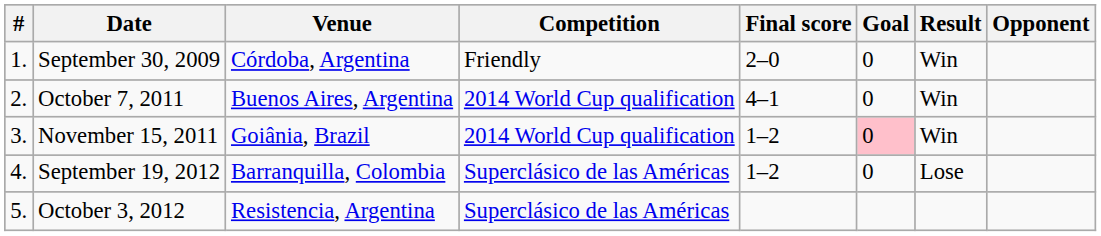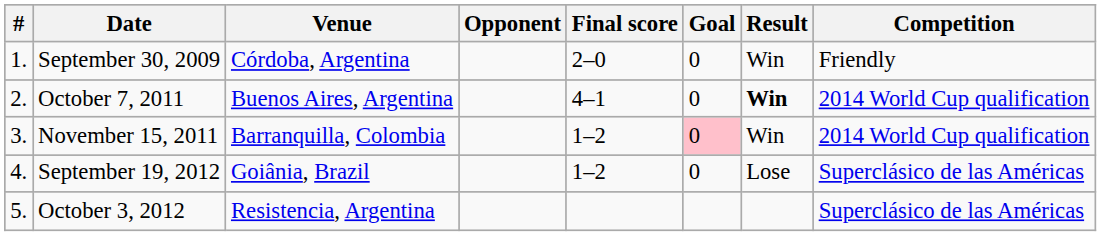columns swapped: Opponent <-> Competition
October 7, 2011 | Result: normal -> bold
November 15, 2011 | Venue: Goiânia, Brazil -> Barranquilla, Colombia
September 19, 2012 | Venue: Barranquilla, Colombia -> Goiânia, Brazil
